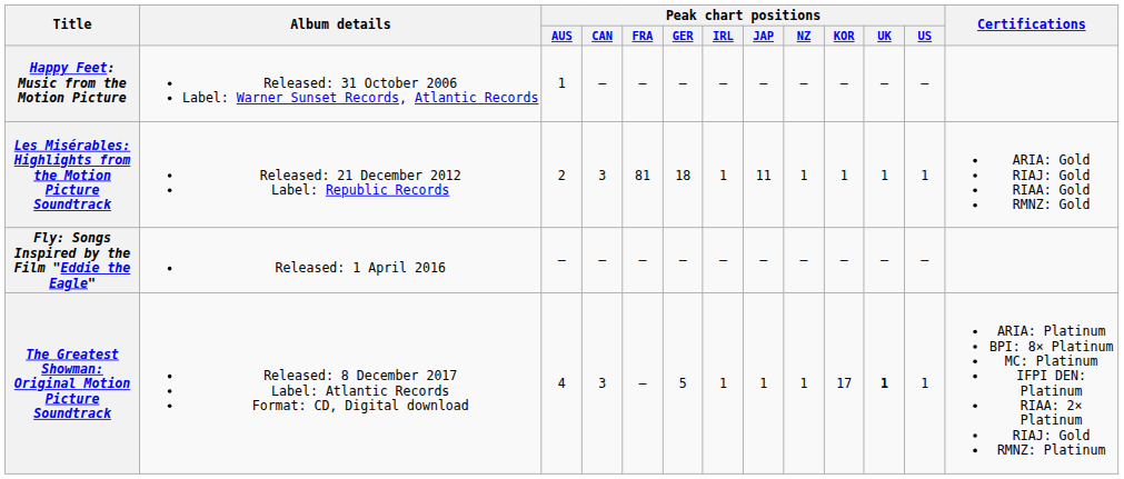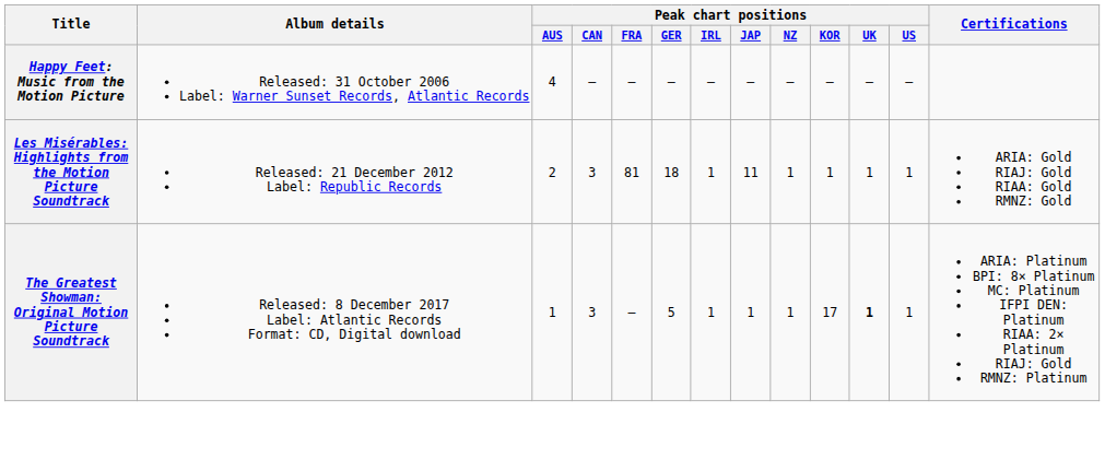Happy Feet: Music from the Motion Picture | Peak chart positions / AUS: 1 -> 4
- row: Fly: Songs Inspired by the Film "Eddie the Eagle" | Released: 1 April 2016 | — | — | — | — | — | — | — | — | — | —
The Greatest Showman: Original Motion Picture Soundtrack | Peak chart positions / AUS: 4 -> 1
